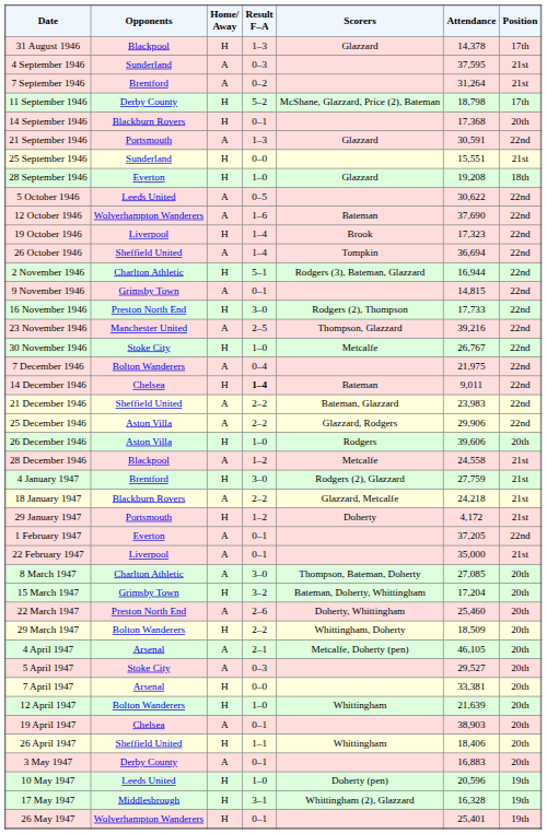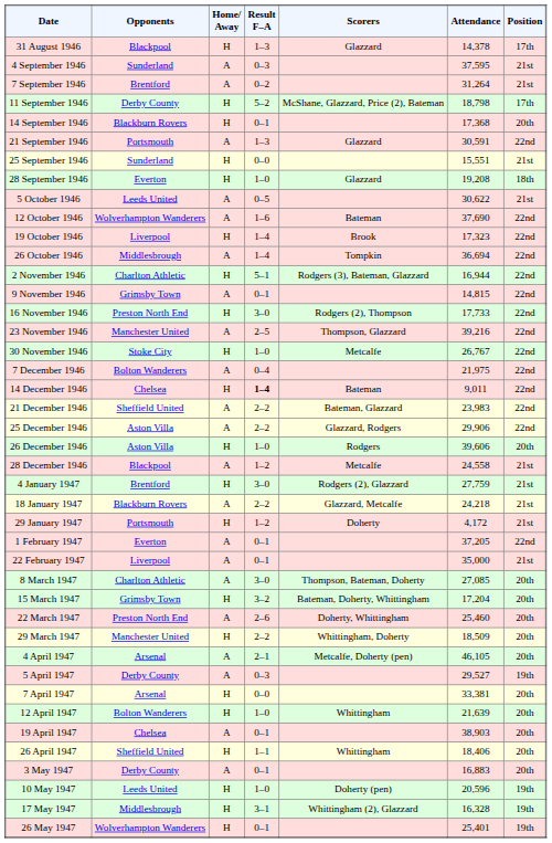5 October 1946 | Position: 22nd -> 21st
26 October 1946 | Opponents: Sheffield United -> Middlesbrough
29 March 1947 | Opponents: Bolton Wanderers -> Manchester United
5 April 1947 | Opponents: Stoke City -> Derby County
5 April 1947 | Position: 20th -> 19th
